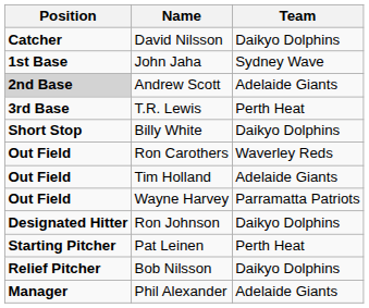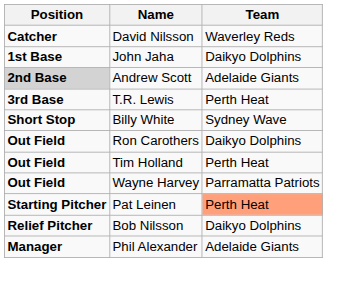David Nilsson | Team: Daikyo Dolphins -> Waverley Reds
John Jaha | Team: Sydney Wave -> Daikyo Dolphins
Billy White | Team: Daikyo Dolphins -> Sydney Wave
Ron Carothers | Team: Waverley Reds -> Daikyo Dolphins
Tim Holland | Team: Adelaide Giants -> Perth Heat
- row: Designated Hitter | Ron Johnson | Daikyo Dolphins
Pat Leinen | Team: no background -> lightsalmon background
